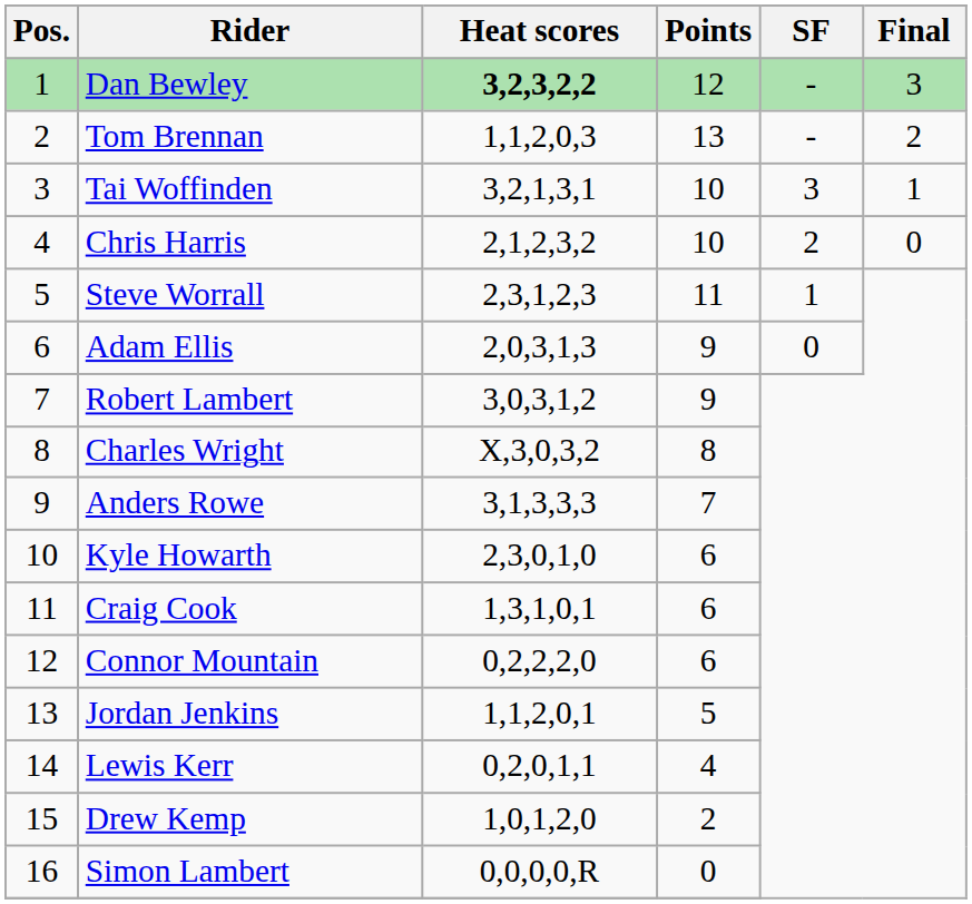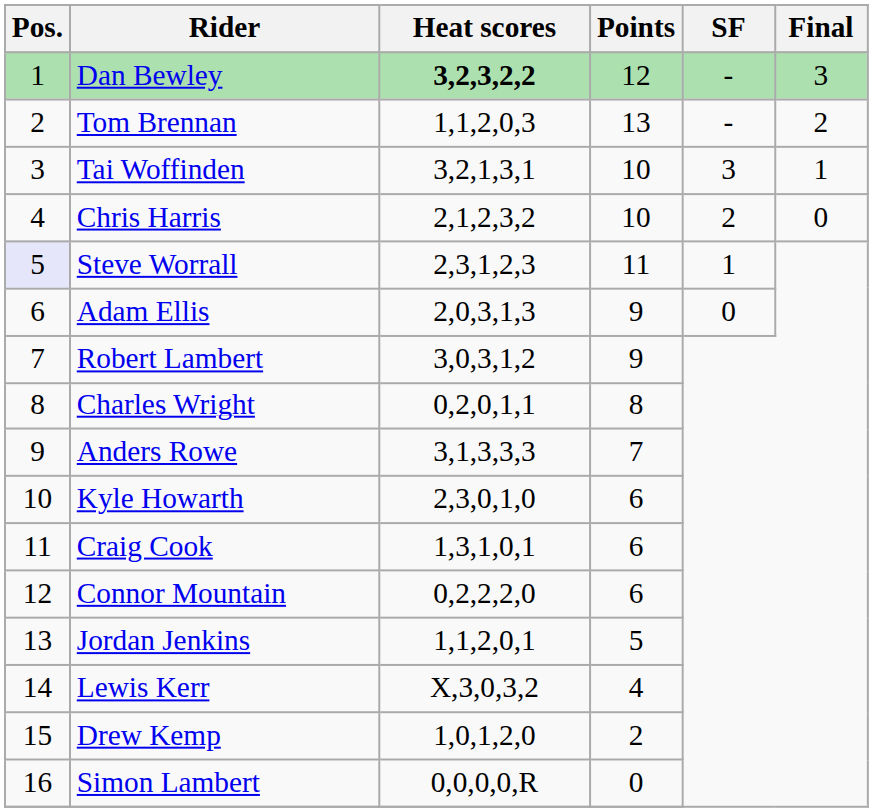Steve Worrall | Pos.: no background -> lavender background
Charles Wright | Heat scores: X,3,0,3,2 -> 0,2,0,1,1
Lewis Kerr | Heat scores: 0,2,0,1,1 -> X,3,0,3,2
